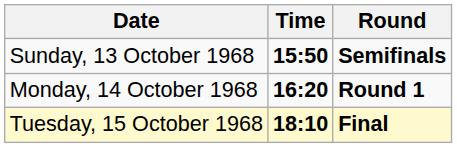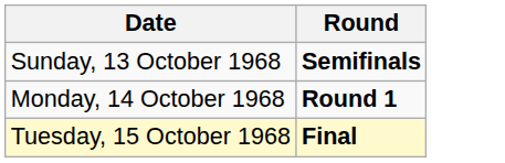- column: Time | 15:50 | 16:20 | 18:10
